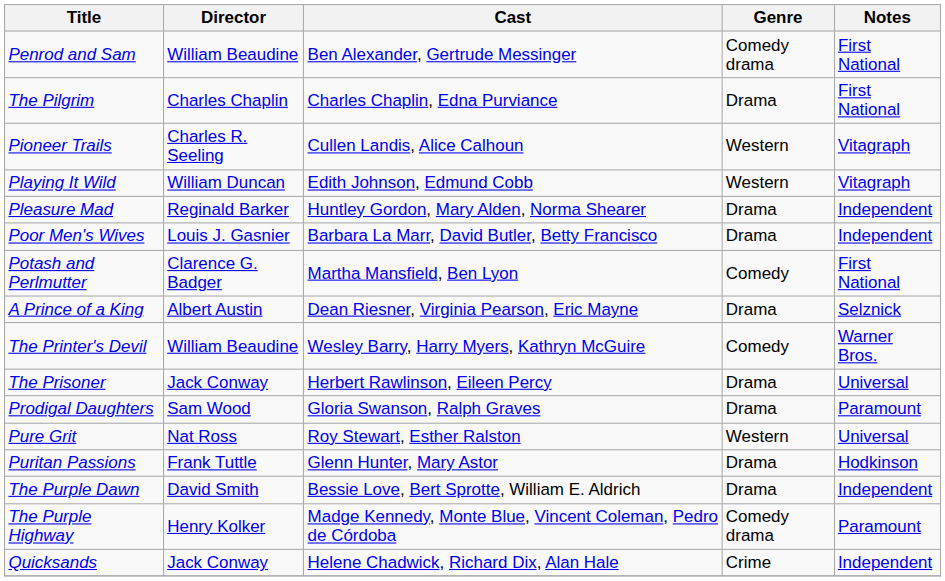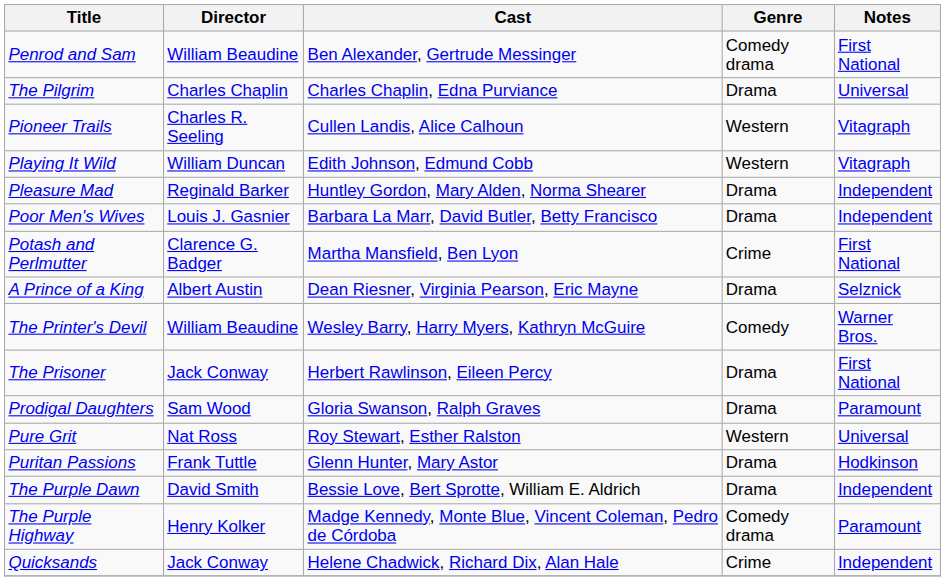The Pilgrim | Notes: First National -> Universal
Potash and Perlmutter | Genre: Comedy -> Crime
The Prisoner | Notes: Universal -> First National
